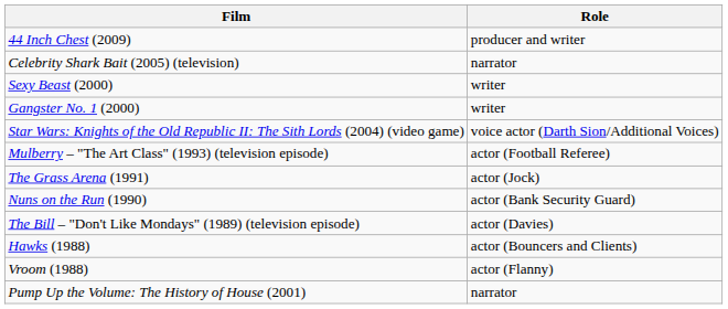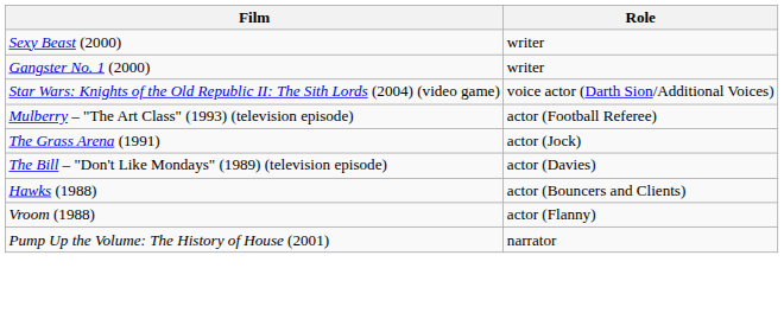- row: 44 Inch Chest (2009) | producer and writer
- row: Celebrity Shark Bait (2005) (television) | narrator
- row: Nuns on the Run (1990) | actor (Bank Security Guard)
